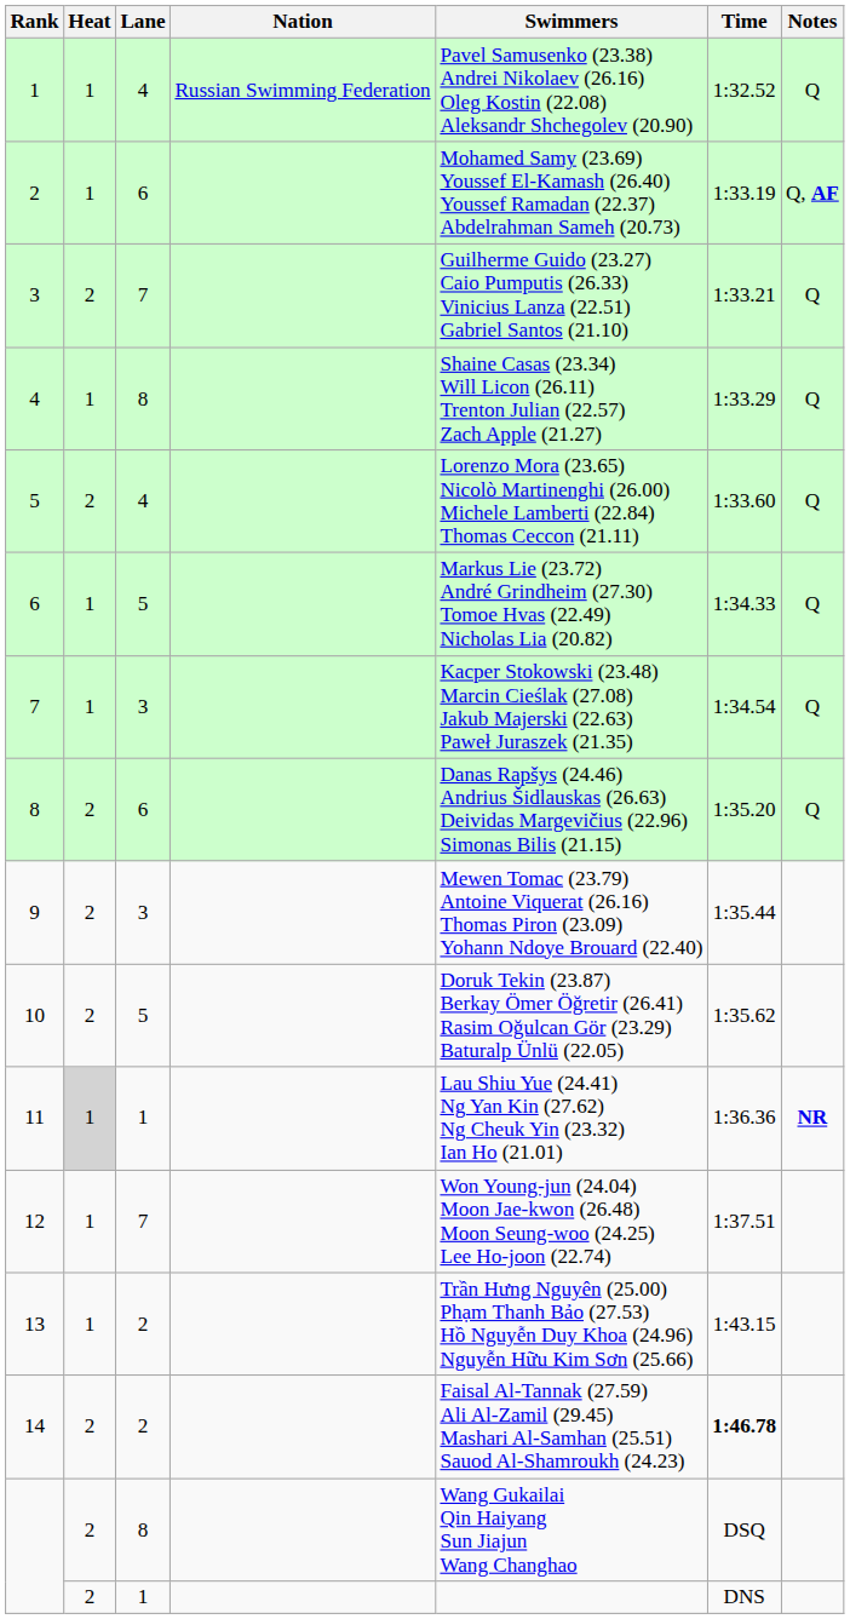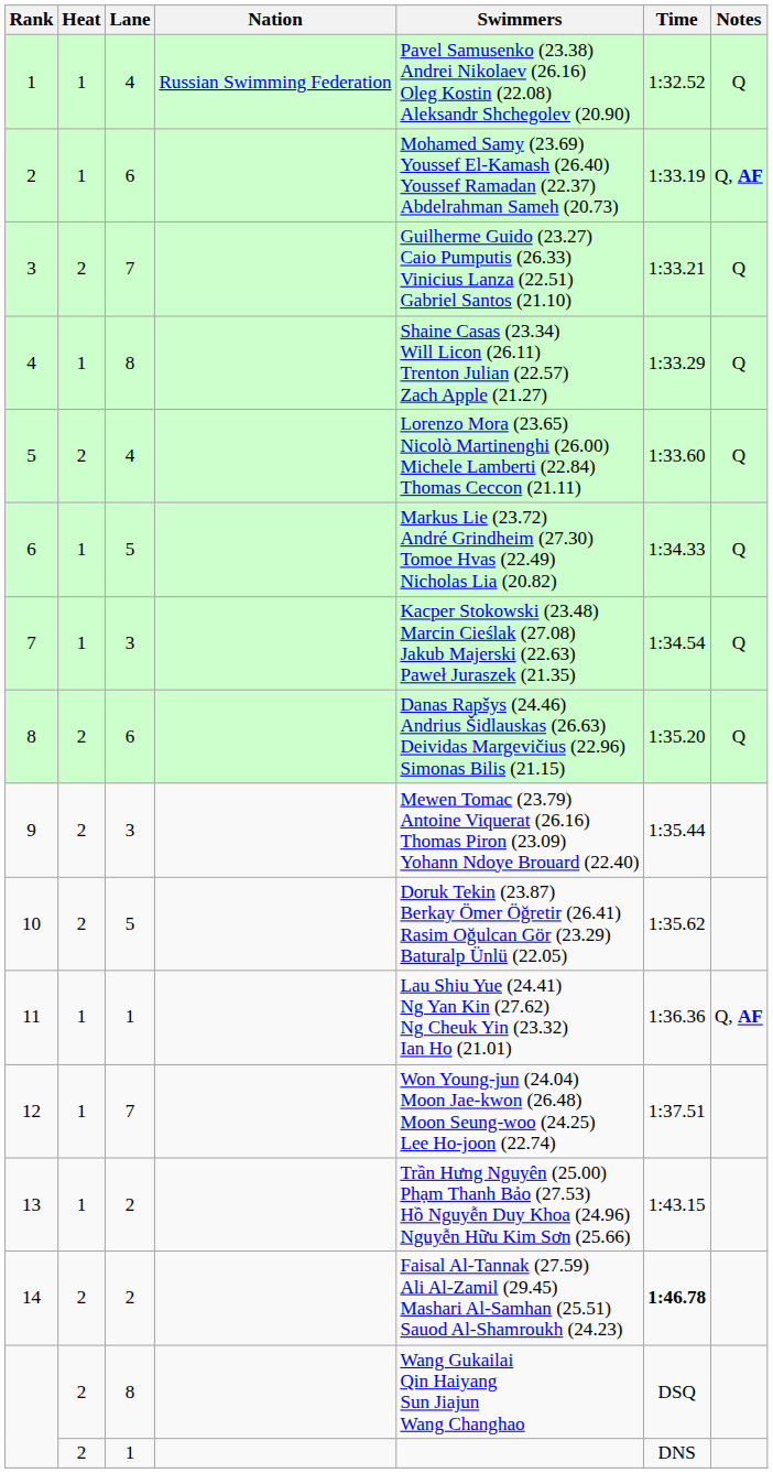11 | Heat: lightgrey background -> no background
11 | Notes: NR -> Q, AF
